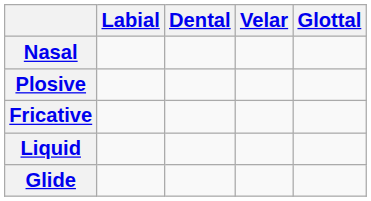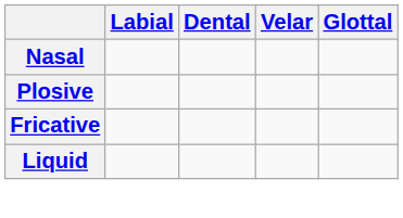- row: Glide
